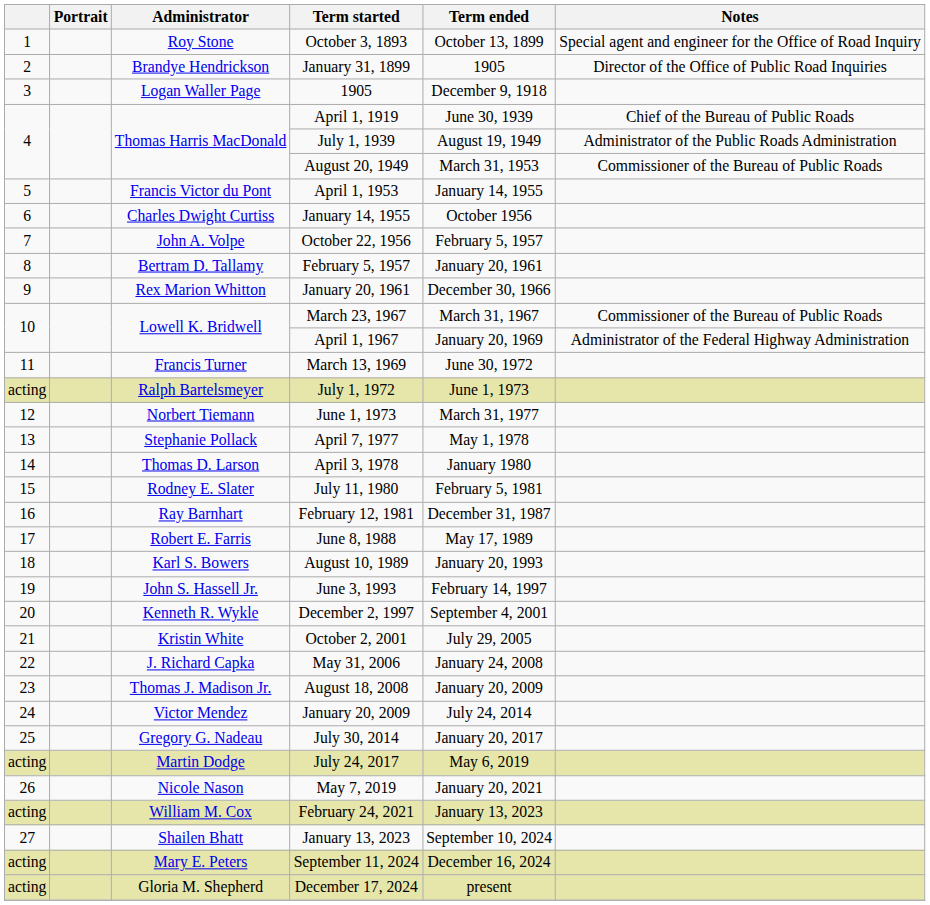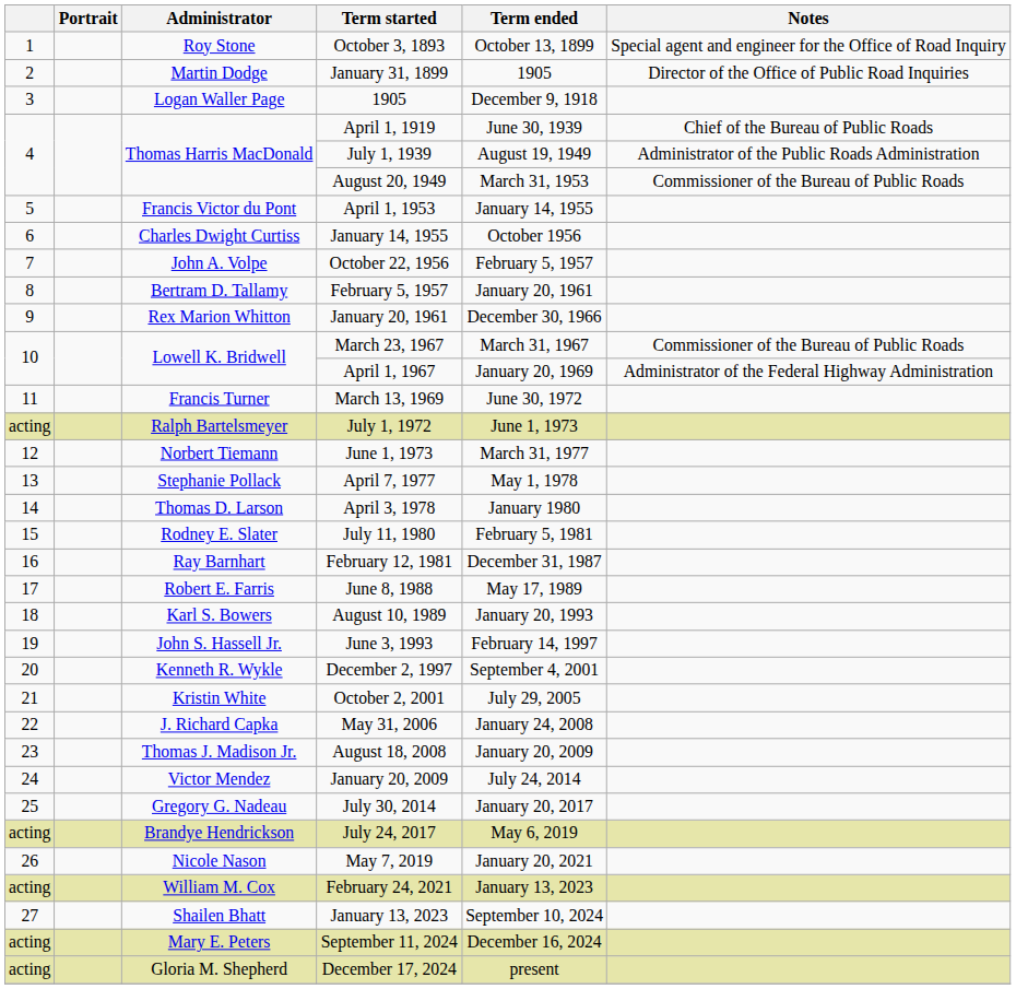January 31, 1899 | Administrator: Brandye Hendrickson -> Martin Dodge
July 24, 2017 | Administrator: Martin Dodge -> Brandye Hendrickson
